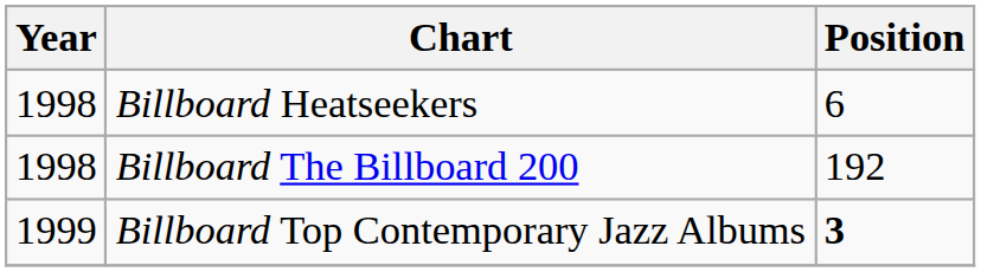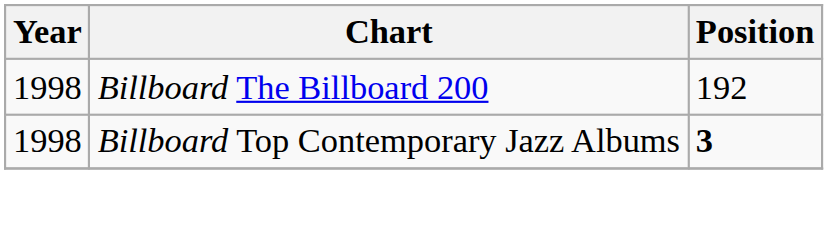- row: 1998 | Billboard Heatseekers | 6
Billboard Top Contemporary Jazz Albums | Year: 1999 -> 1998
